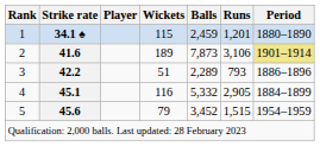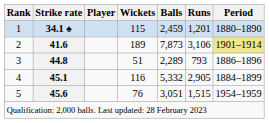3 | Strike rate: 42.2 -> 44.8
5 | Wickets: 79 -> 76
5 | Balls: 3,452 -> 3,051
